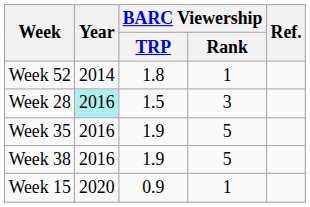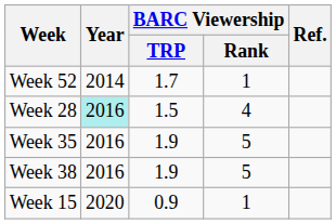Week 52 | BARC Viewership / TRP: 1.8 -> 1.7
Week 28 | BARC Viewership / Rank: 3 -> 4
